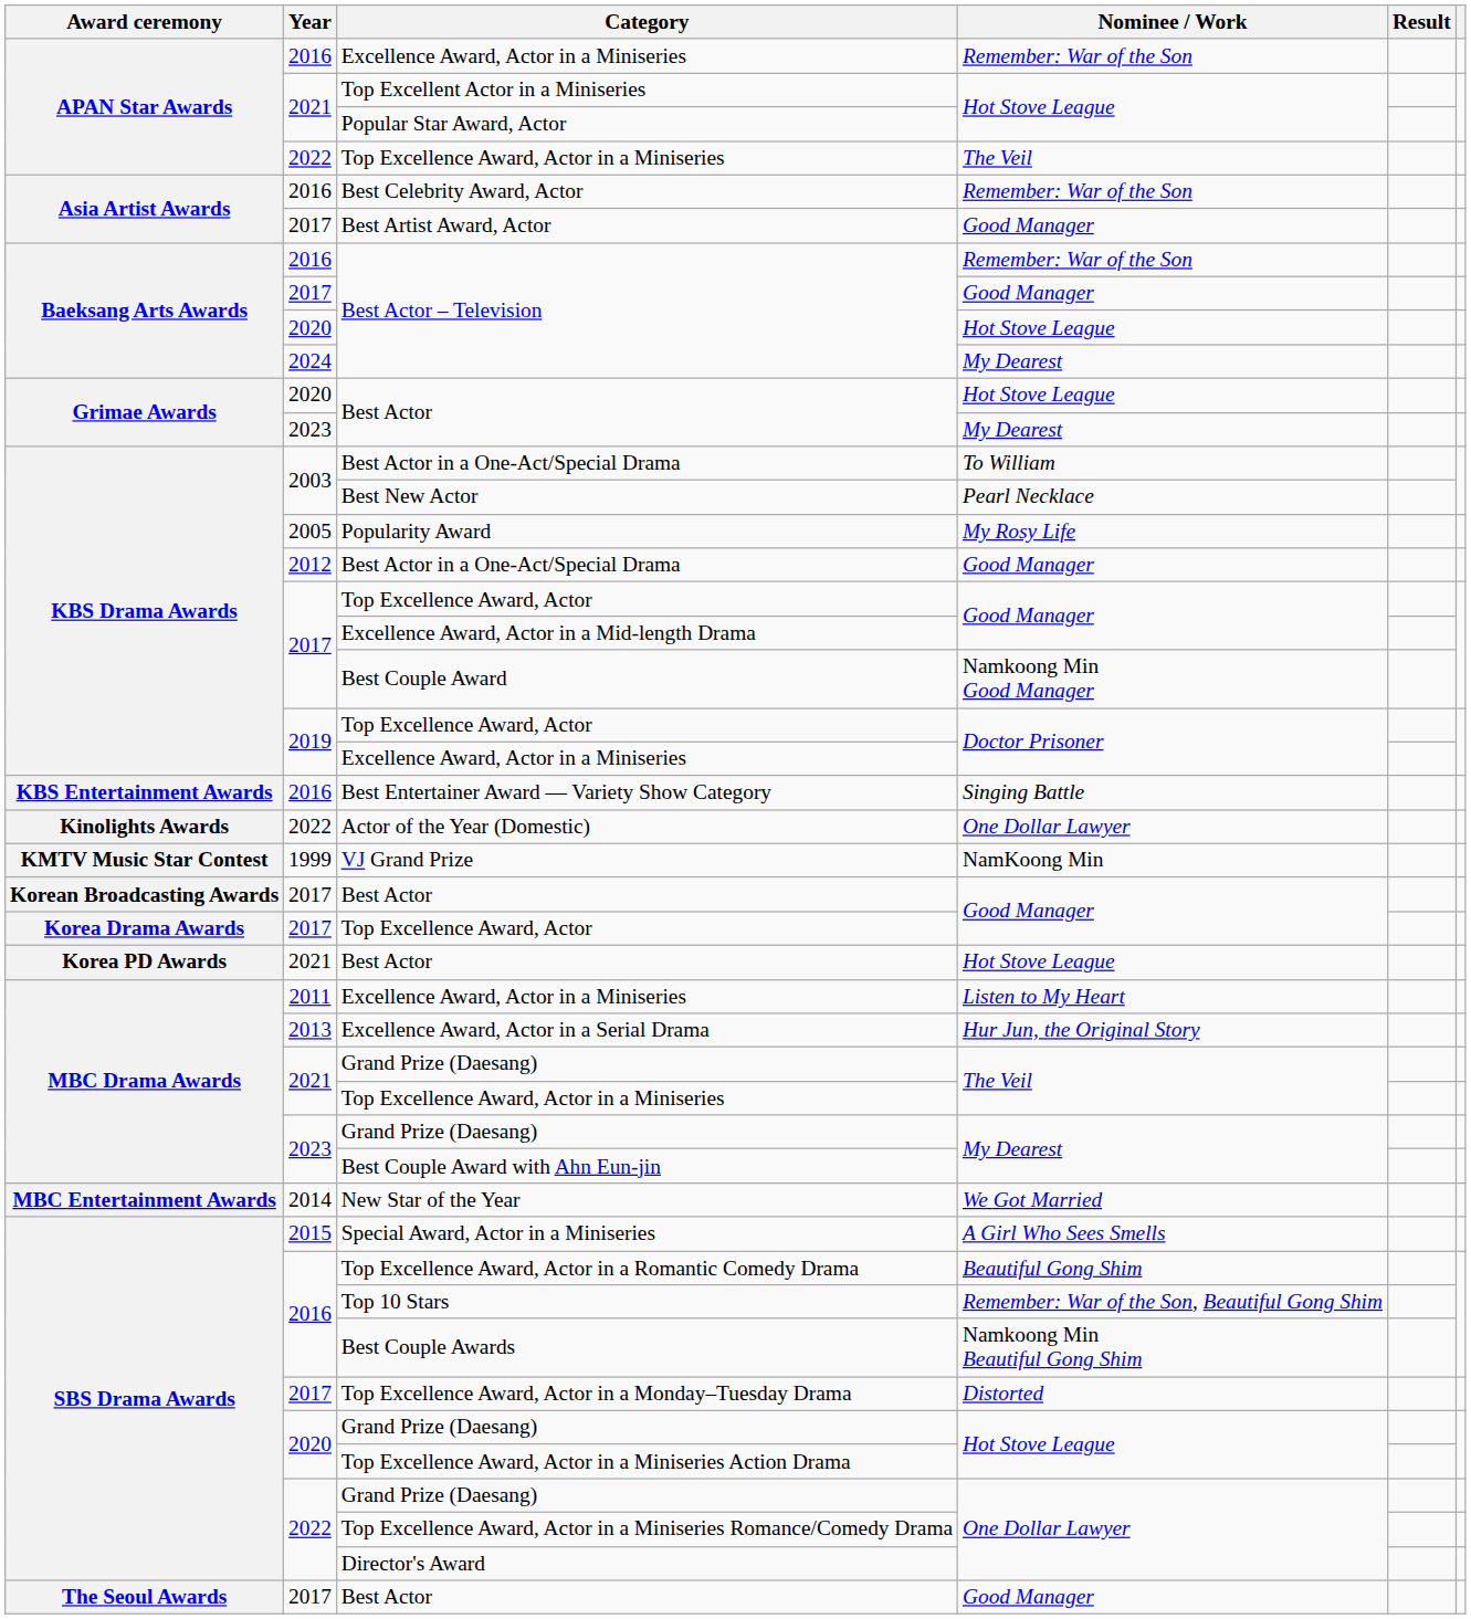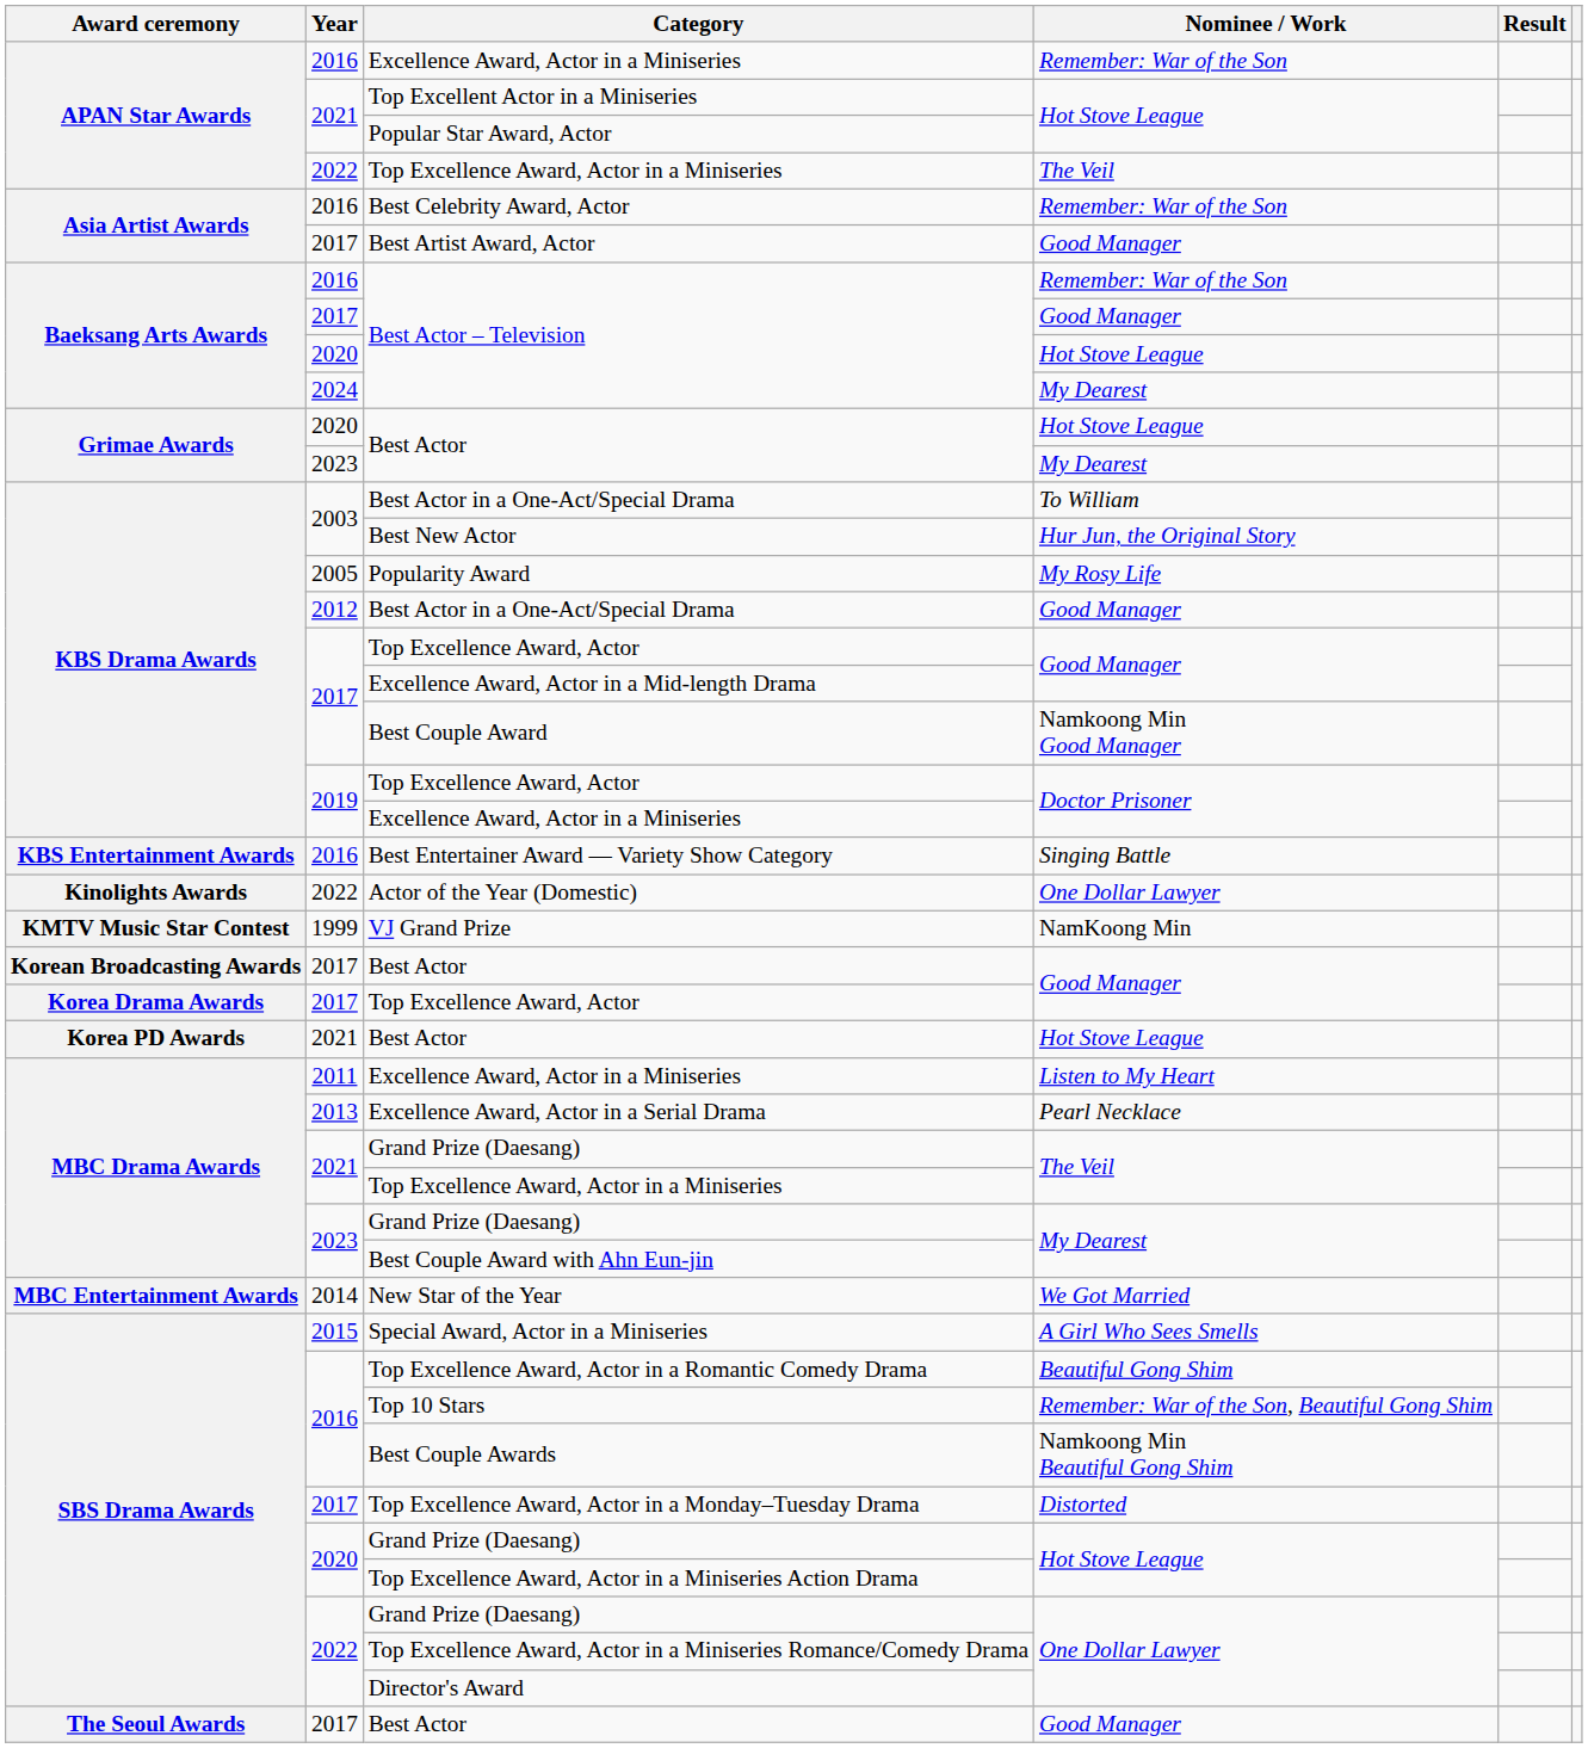Best New Actor | Nominee / Work: Pearl Necklace -> Hur Jun, the Original Story
Excellence Award, Actor in a Serial Drama | Nominee / Work: Hur Jun, the Original Story -> Pearl Necklace
